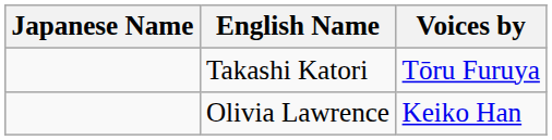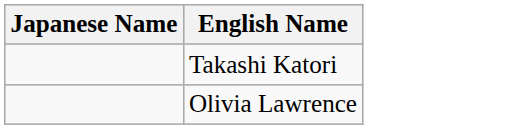- column: Voices by | Tōru Furuya | Keiko Han
